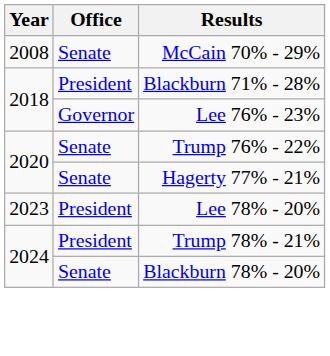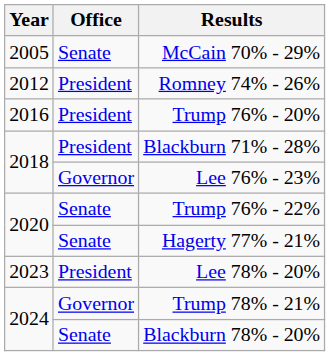McCain 70% - 29% | Year: 2008 -> 2005
+ row: 2012 | President | Romney 74% - 26%
+ row: 2016 | President | Trump 76% - 20%
Trump 78% - 21% | Office: President -> Governor
